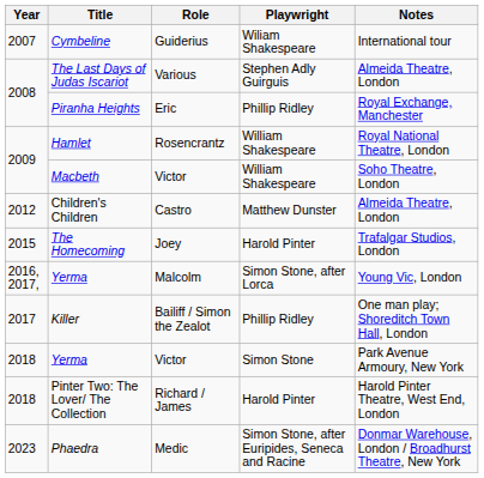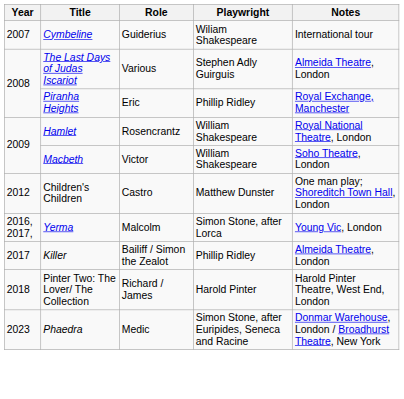Children's Children | Notes: Almeida Theatre, London -> One man play; Shoreditch Town Hall, London
- row: 2015 | The Homecoming | Joey | Harold Pinter | Trafalgar Studios, London
Killer | Notes: One man play; Shoreditch Town Hall, London -> Almeida Theatre, London
- row: 2018 | Yerma | Victor | Simon Stone | Park Avenue Armoury, New York
